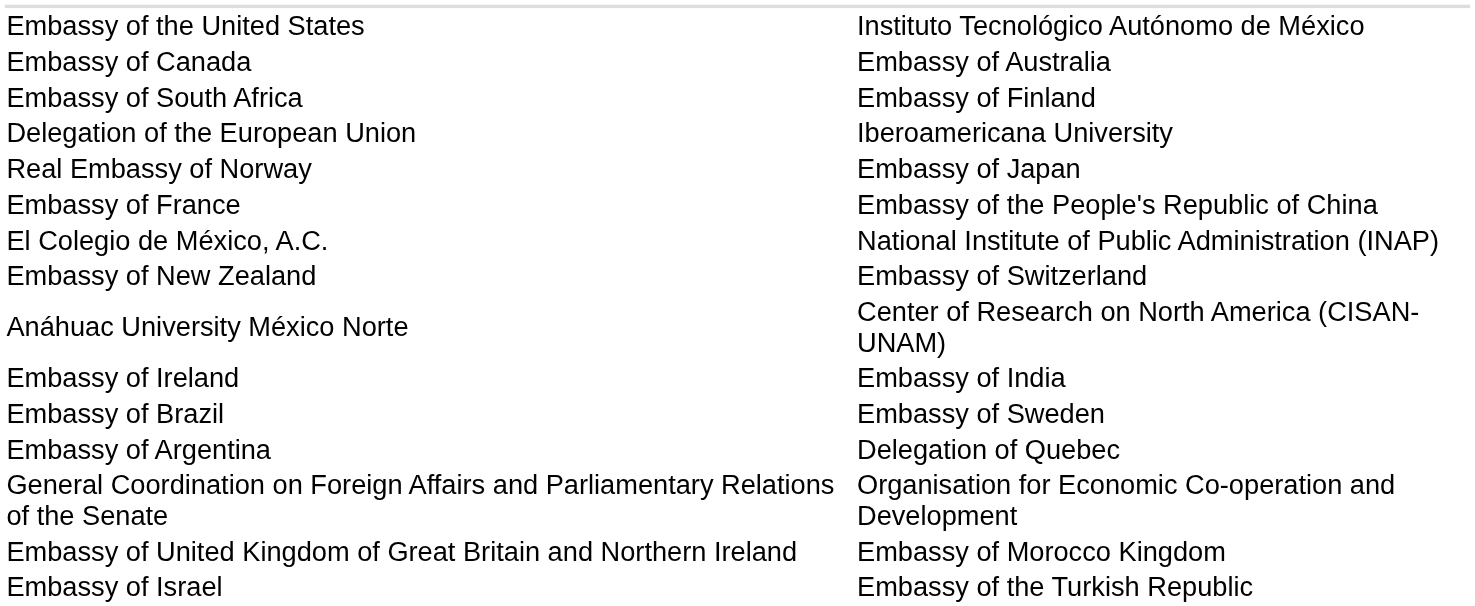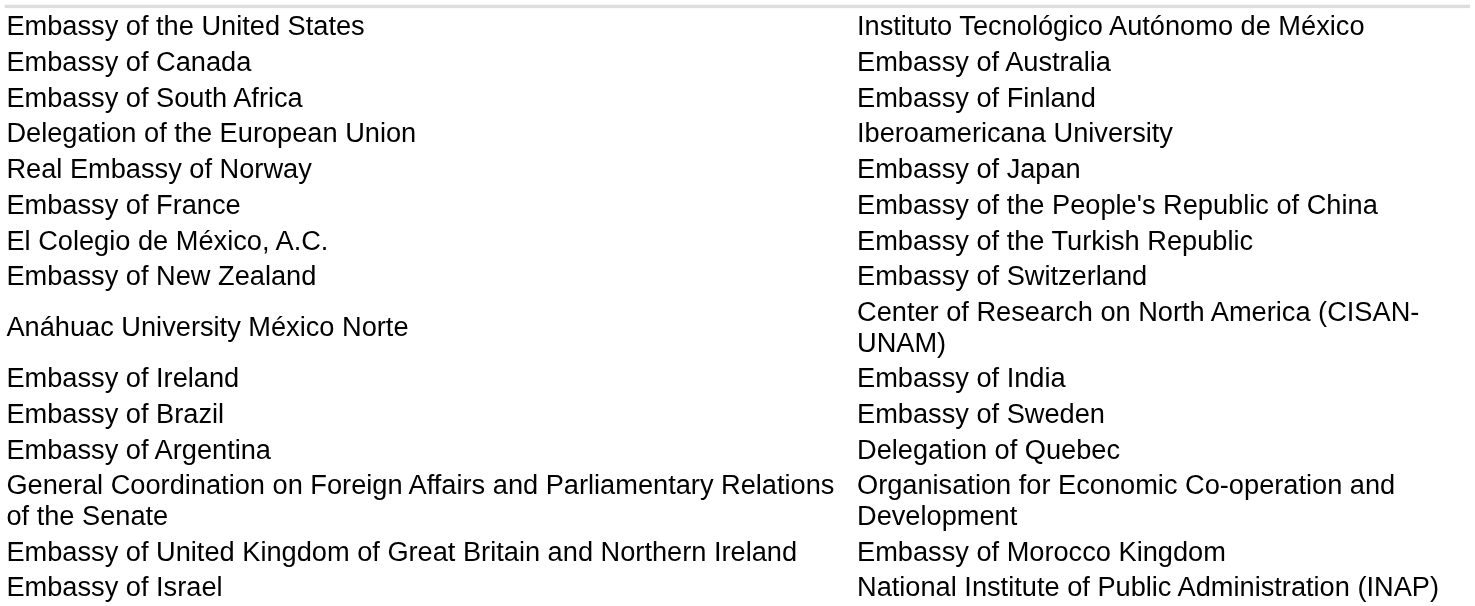El Colegio de México, A.C. | column 2: National Institute of Public Administration (INAP) -> Embassy of the Turkish Republic
Embassy of Israel | column 2: Embassy of the Turkish Republic -> National Institute of Public Administration (INAP)
